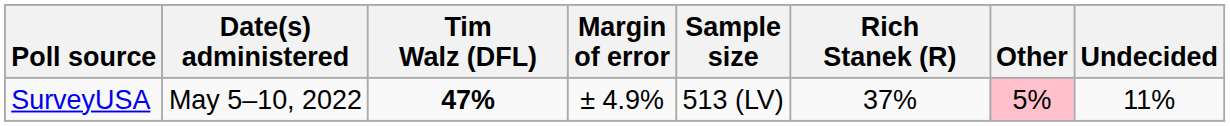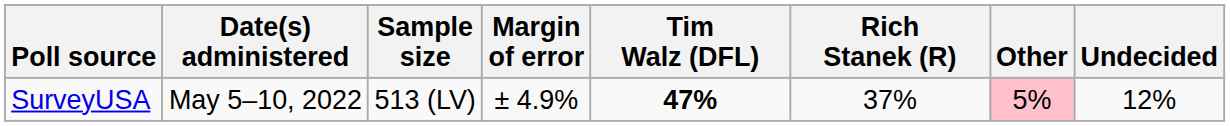columns swapped: Sample size <-> Tim Walz (DFL)
SurveyUSA | Undecided: 11% -> 12%
